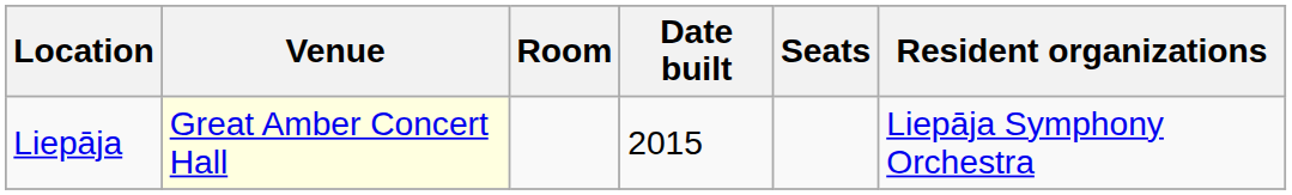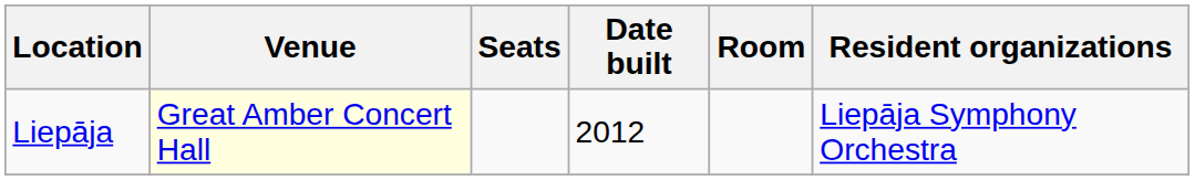columns swapped: Room <-> Seats
Liepāja | Date built: 2015 -> 2012
